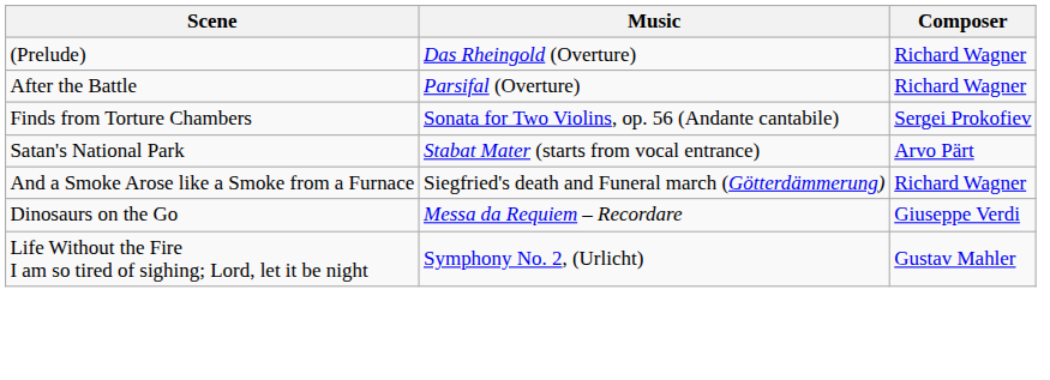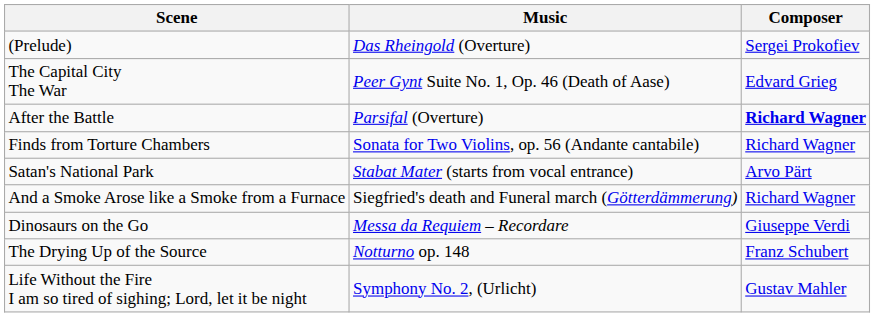(Prelude) | Composer: Richard Wagner -> Sergei Prokofiev
+ row: The Capital City The War | Peer Gynt Suite No. 1, Op. 46 (Death of Aase) | Edvard Grieg
After the Battle | Composer: normal -> bold
Finds from Torture Chambers | Composer: Sergei Prokofiev -> Richard Wagner
+ row: The Drying Up of the Source | Notturno op. 148 | Franz Schubert
